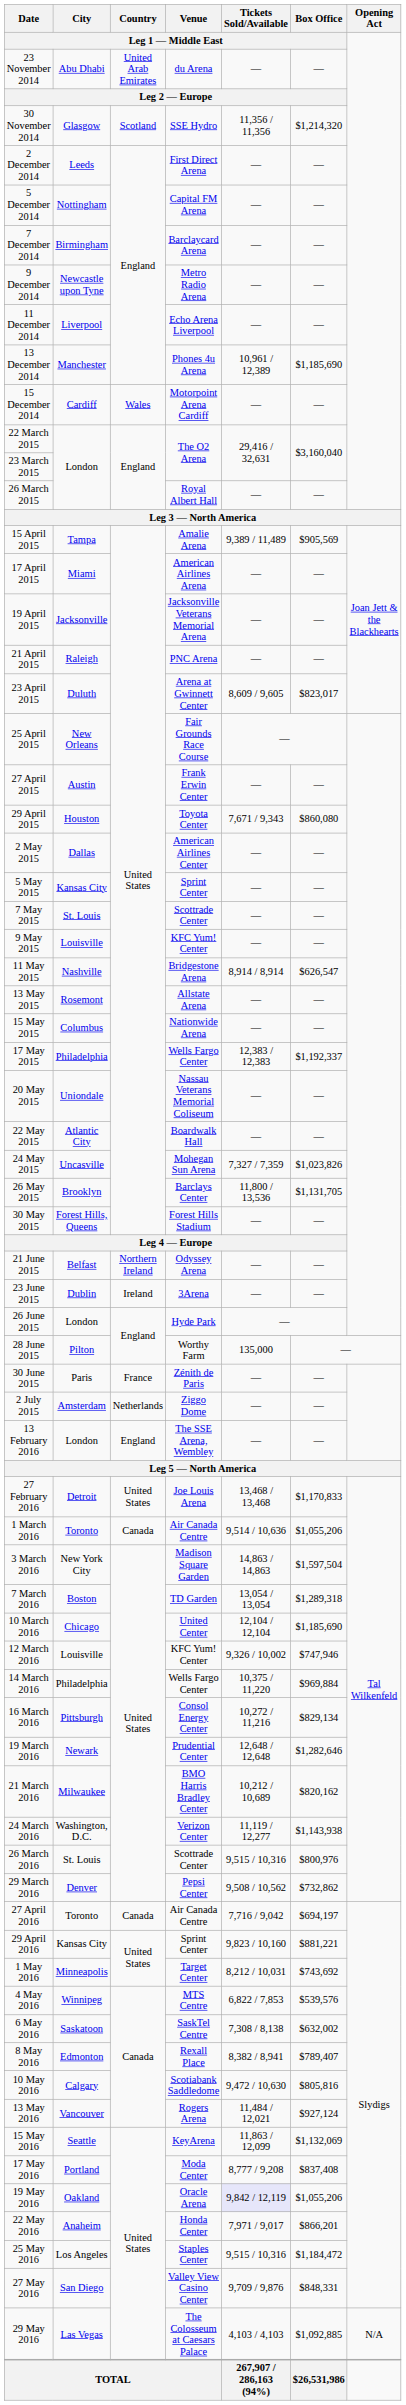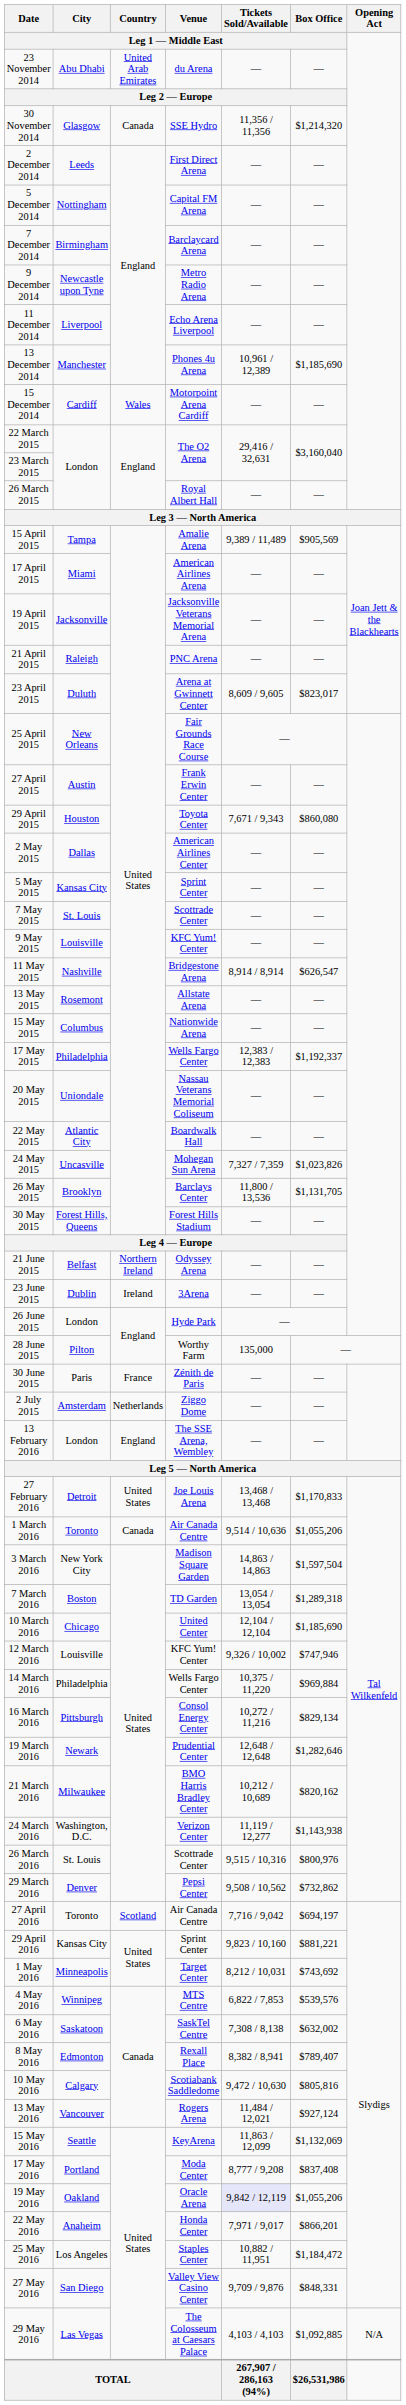30 November 2014 | Country / Leg 1 — Middle East: Scotland -> Canada
27 April 2016 | Country / Leg 1 — Middle East: Canada -> Scotland
25 May 2016 | Tickets Sold/Available / Leg 1 — Middle East: 9,515 / 10,316 -> 10,882 / 11,951
